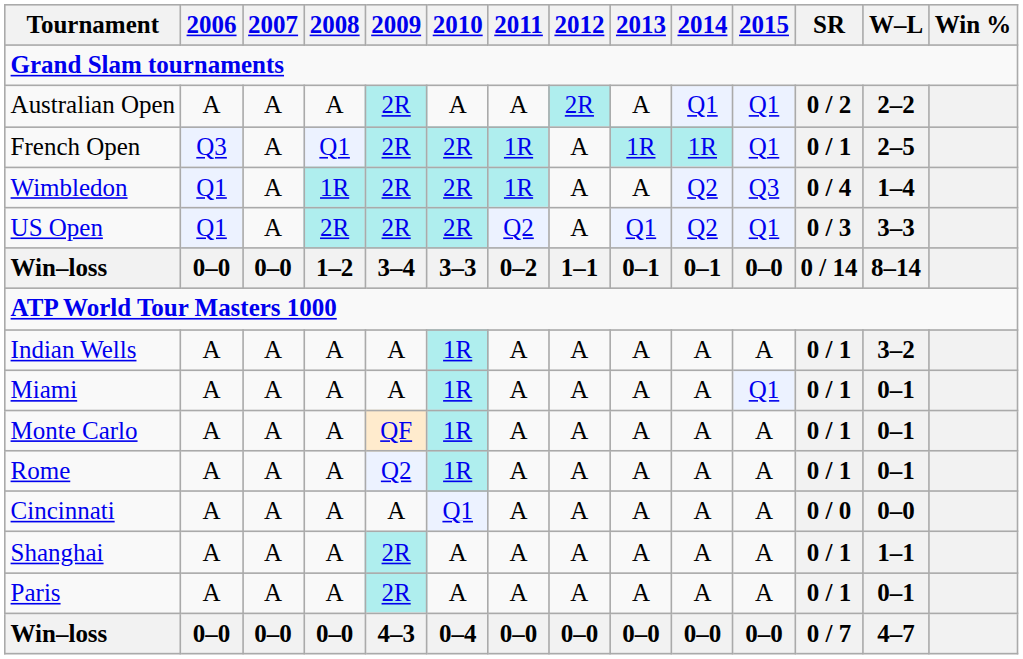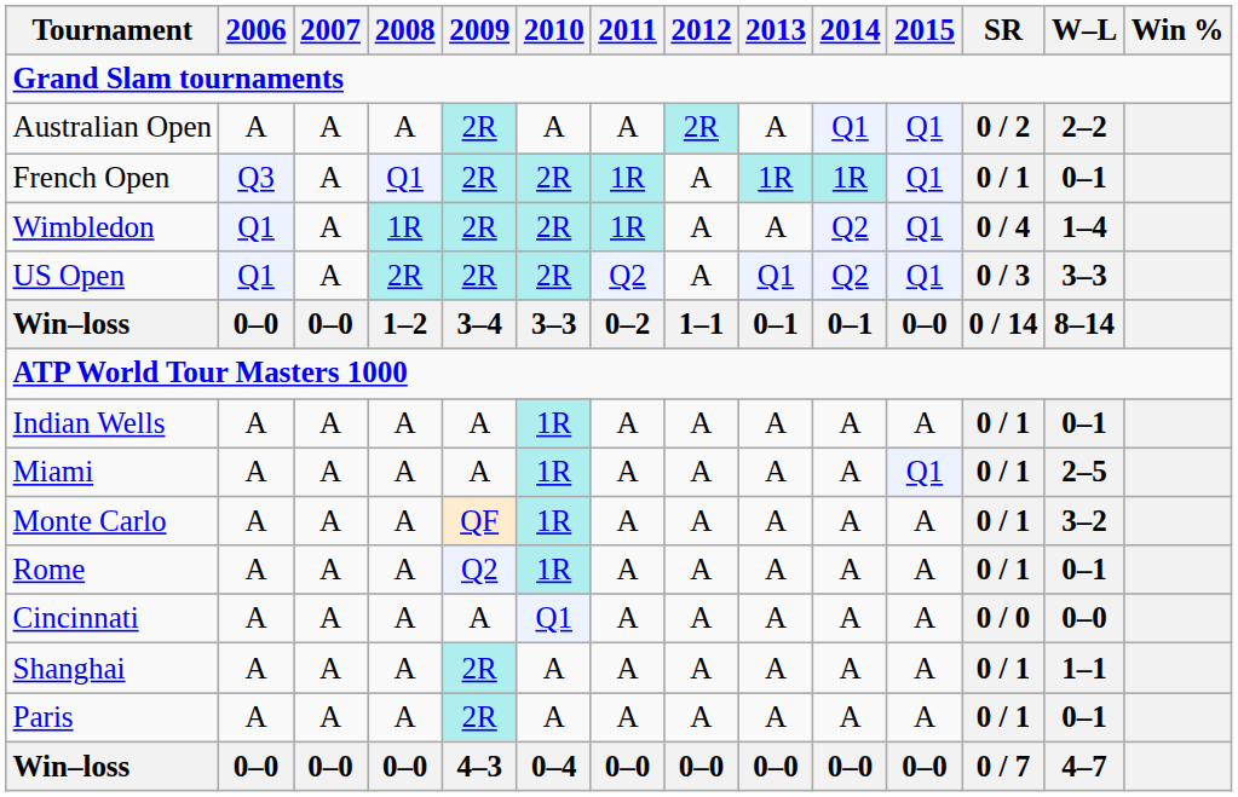French Open | W–L: 2–5 -> 0–1
Wimbledon | 2015: Q3 -> Q1
Indian Wells | W–L: 3–2 -> 0–1
Miami | W–L: 0–1 -> 2–5
Monte Carlo | W–L: 0–1 -> 3–2
